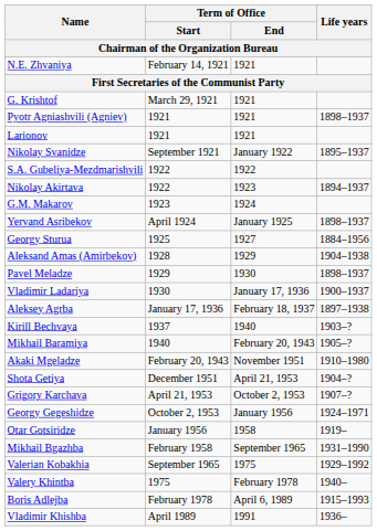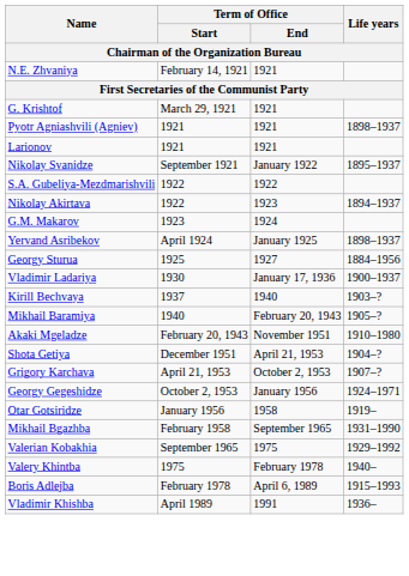- row: Aleksand Amas (Amirbekov) | 1928 | 1929 | 1904–1938
- row: Pavel Meladze | 1929 | 1930 | 1898–1937
- row: Aleksey Agrba | January 17, 1936 | February 18, 1937 | 1897–1938
